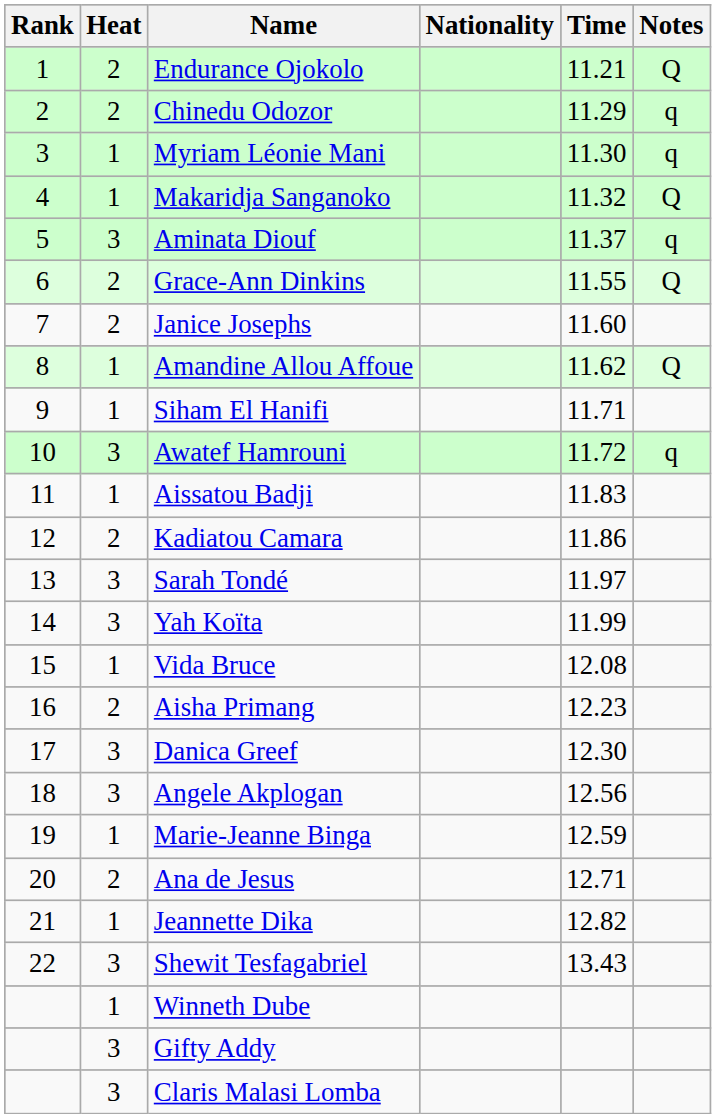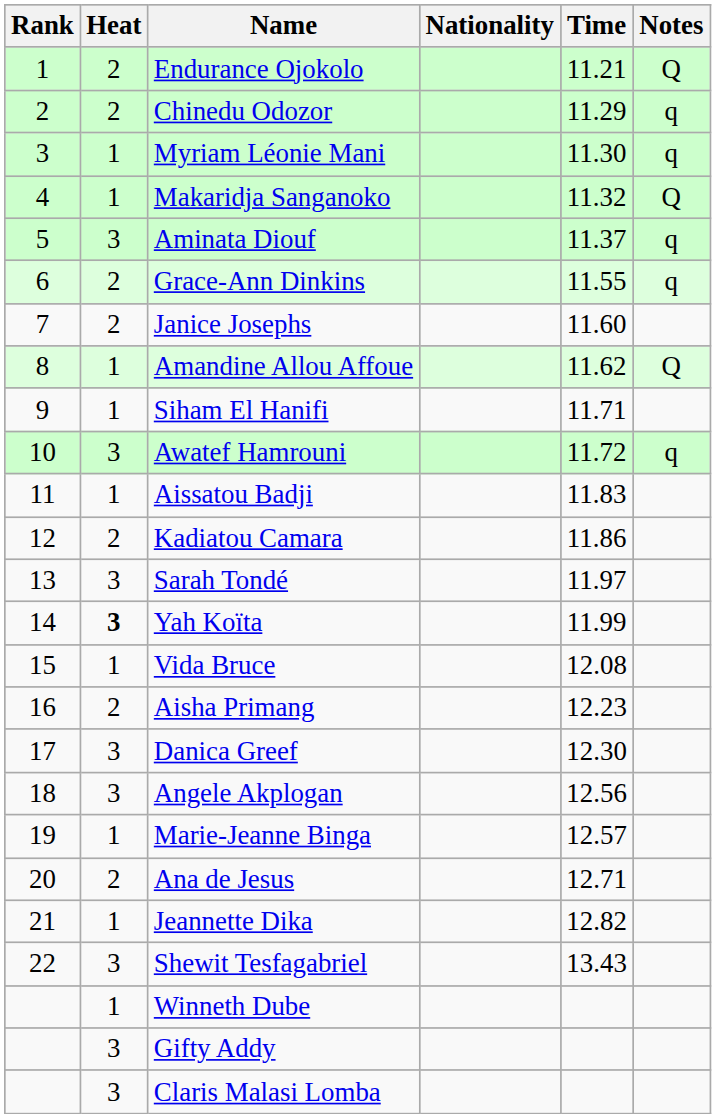Grace-Ann Dinkins | Notes: Q -> q
Yah Koïta | Heat: normal -> bold
Marie-Jeanne Binga | Time: 12.59 -> 12.57
